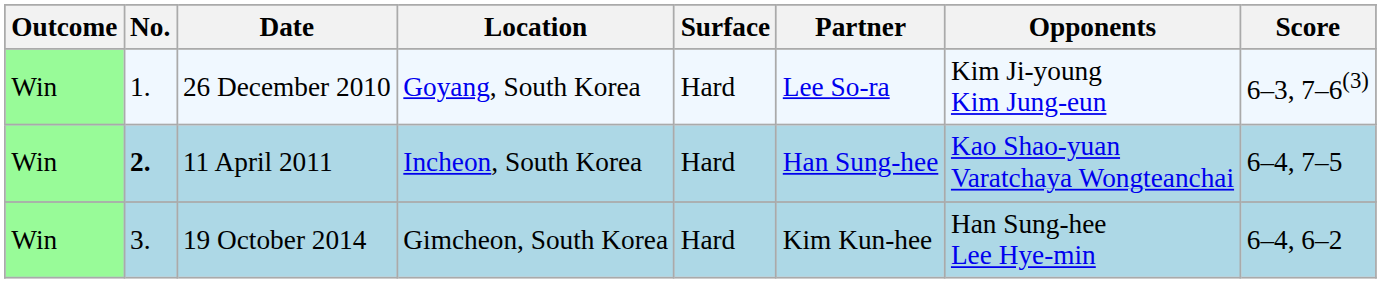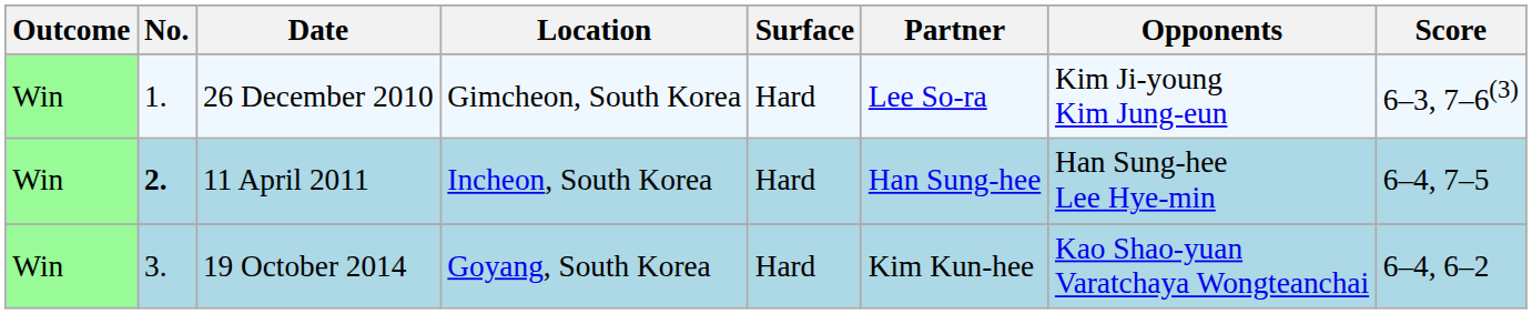26 December 2010 | Location: Goyang, South Korea -> Gimcheon, South Korea
11 April 2011 | Opponents: Kao Shao-yuan Varatchaya Wongteanchai -> Han Sung-hee Lee Hye-min
19 October 2014 | Location: Gimcheon, South Korea -> Goyang, South Korea
19 October 2014 | Opponents: Han Sung-hee Lee Hye-min -> Kao Shao-yuan Varatchaya Wongteanchai
